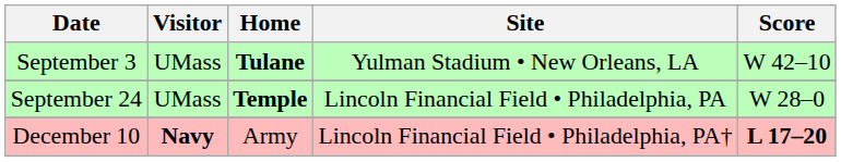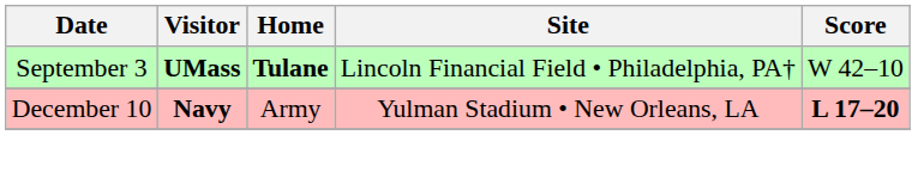September 3 | Visitor: normal -> bold
September 3 | Site: Yulman Stadium • New Orleans, LA -> Lincoln Financial Field • Philadelphia, PA†
- row: September 24 | UMass | Temple | Lincoln Financial Field • Philadelphia, PA | W 28–0
December 10 | Site: Lincoln Financial Field • Philadelphia, PA† -> Yulman Stadium • New Orleans, LA
